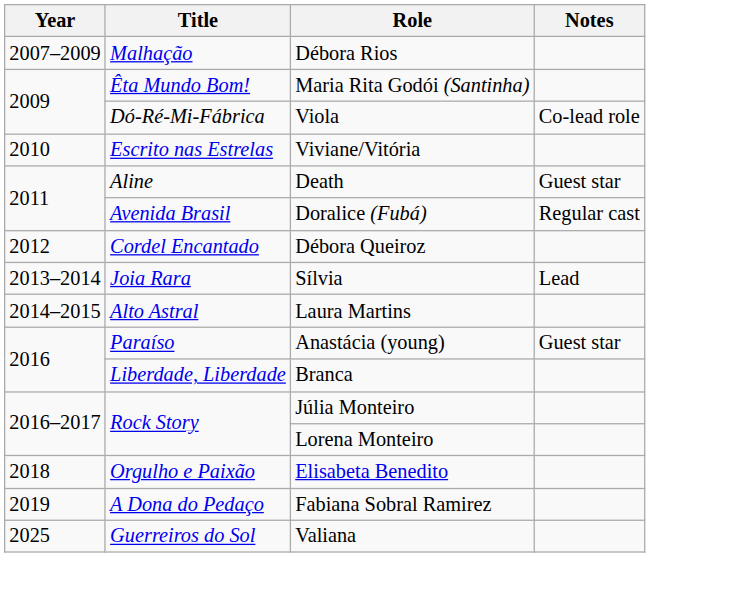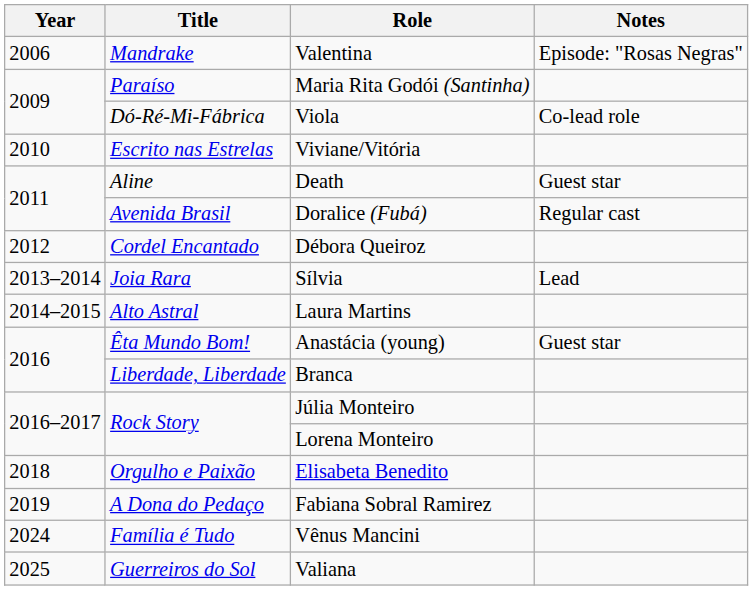+ row: 2006 | Mandrake | Valentina | Episode: "Rosas Negras"
- row: 2007–2009 | Malhação | Débora Rios
Maria Rita Godói (Santinha) | Title: Êta Mundo Bom! -> Paraíso
Anastácia (young) | Title: Paraíso -> Êta Mundo Bom!
+ row: 2024 | Família é Tudo | Vênus Mancini
